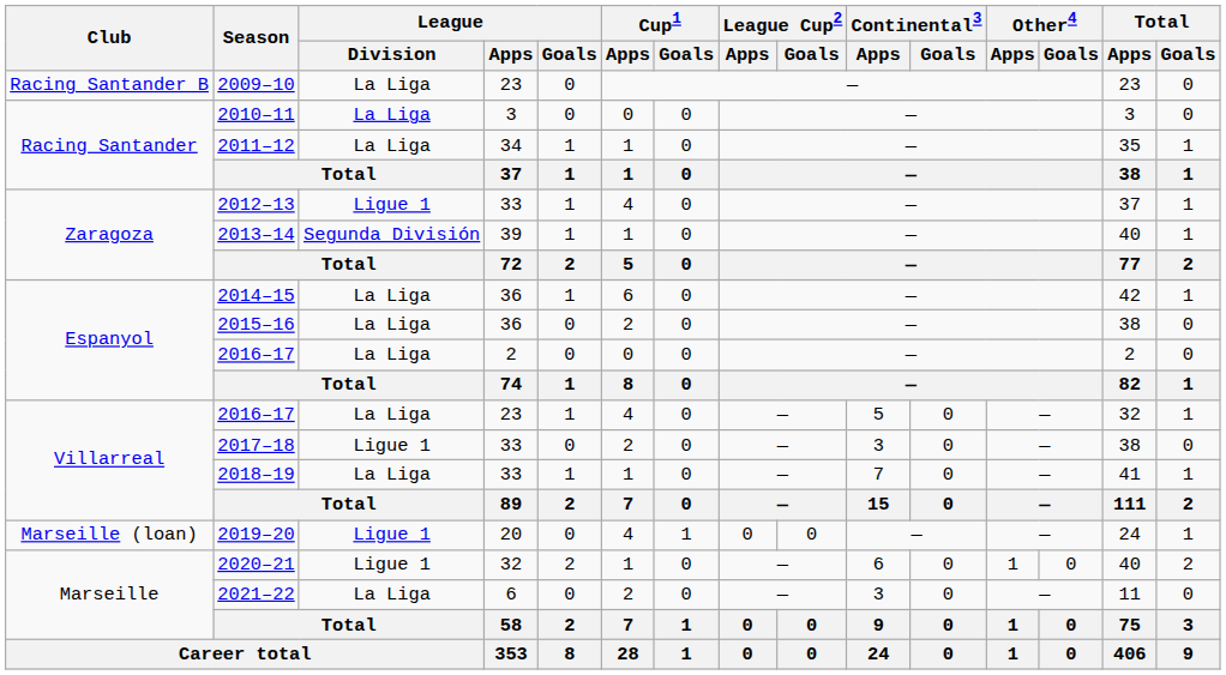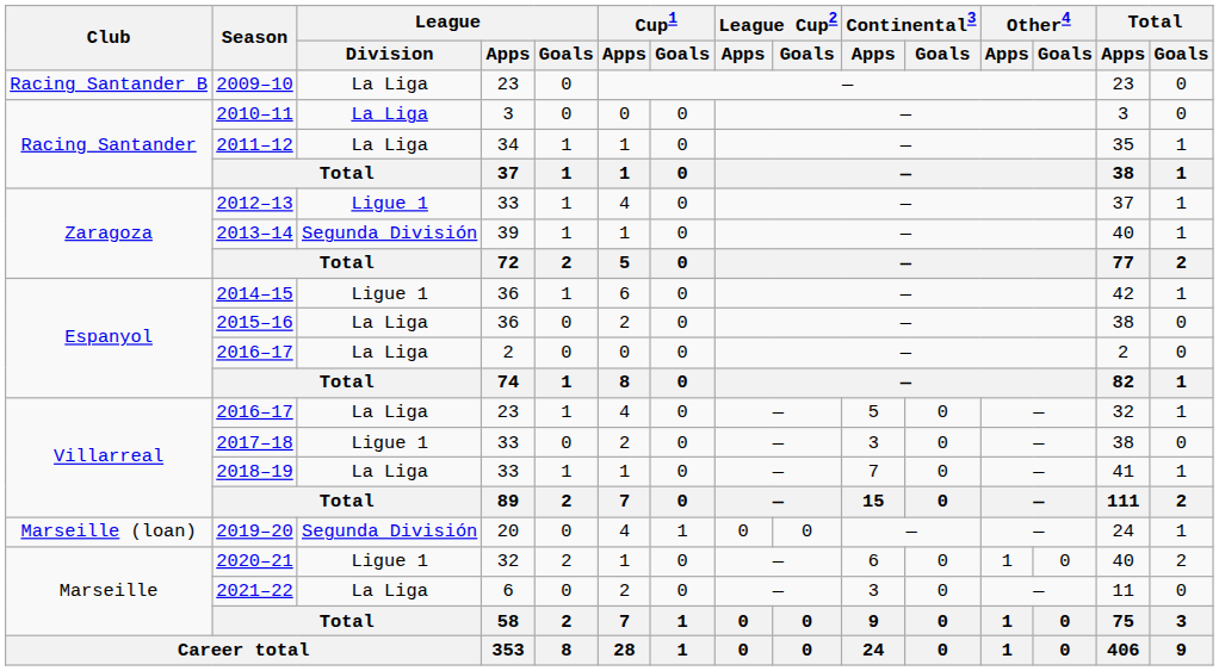2014–15 | League / Division: La Liga -> Ligue 1
2019–20 | League / Division: Ligue 1 -> Segunda División
